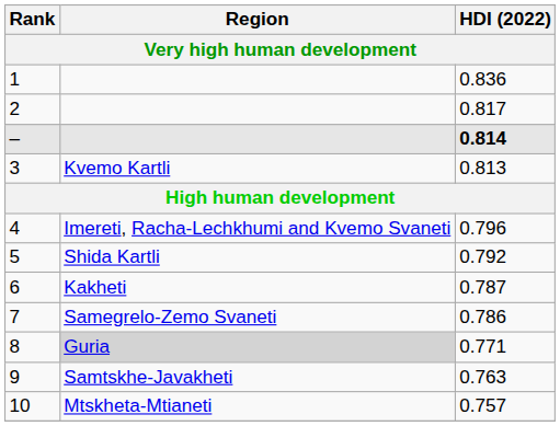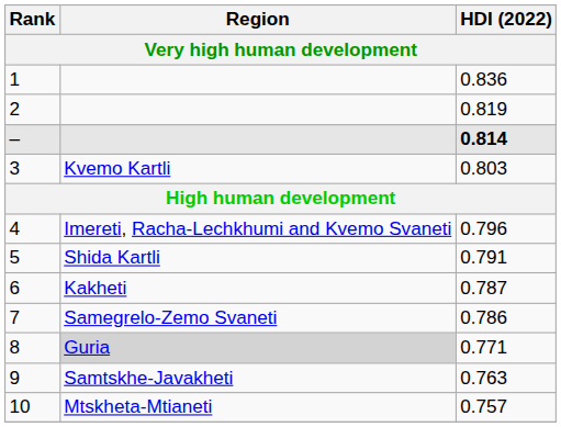2 | HDI (2022): 0.817 -> 0.819
3 | HDI (2022): 0.813 -> 0.803
5 | HDI (2022): 0.792 -> 0.791
